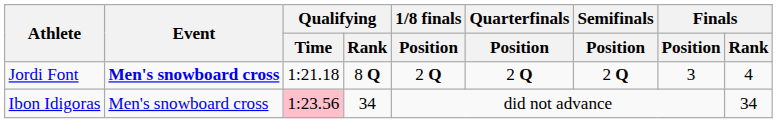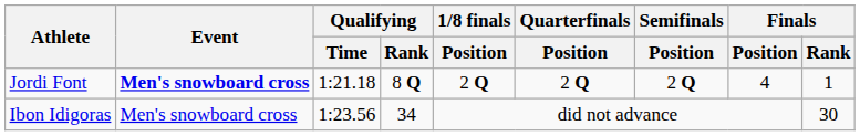Jordi Font | Finals / Position: 3 -> 4
Jordi Font | Finals / Rank: 4 -> 1
Ibon Idigoras | Qualifying / Time: pink background -> no background
Ibon Idigoras | Finals / Rank: 34 -> 30
